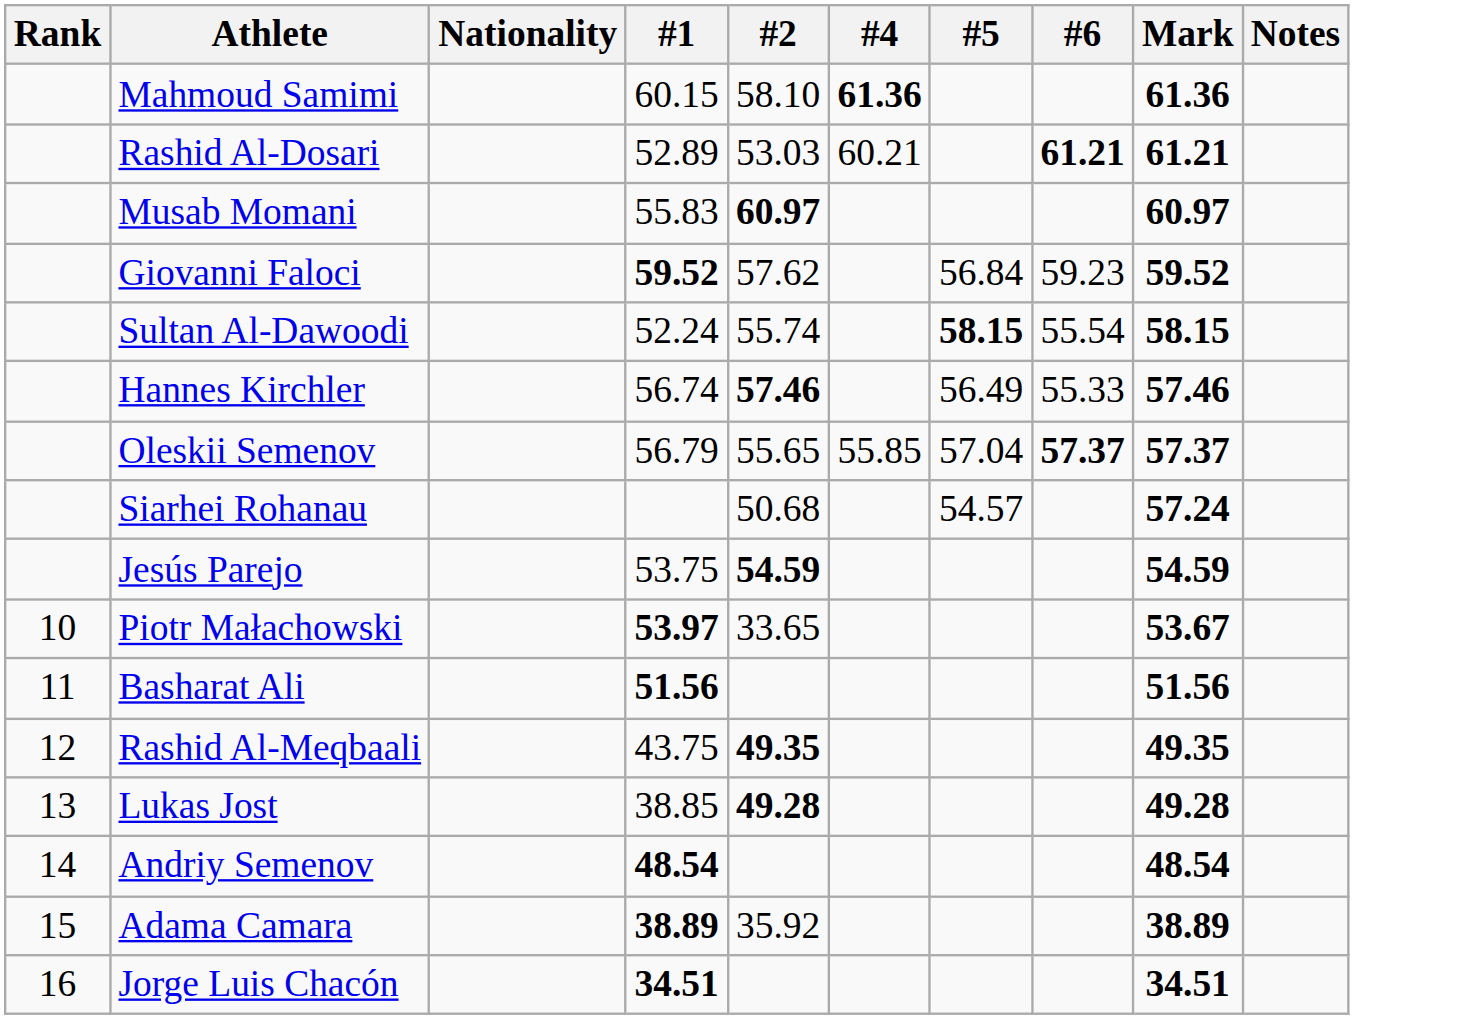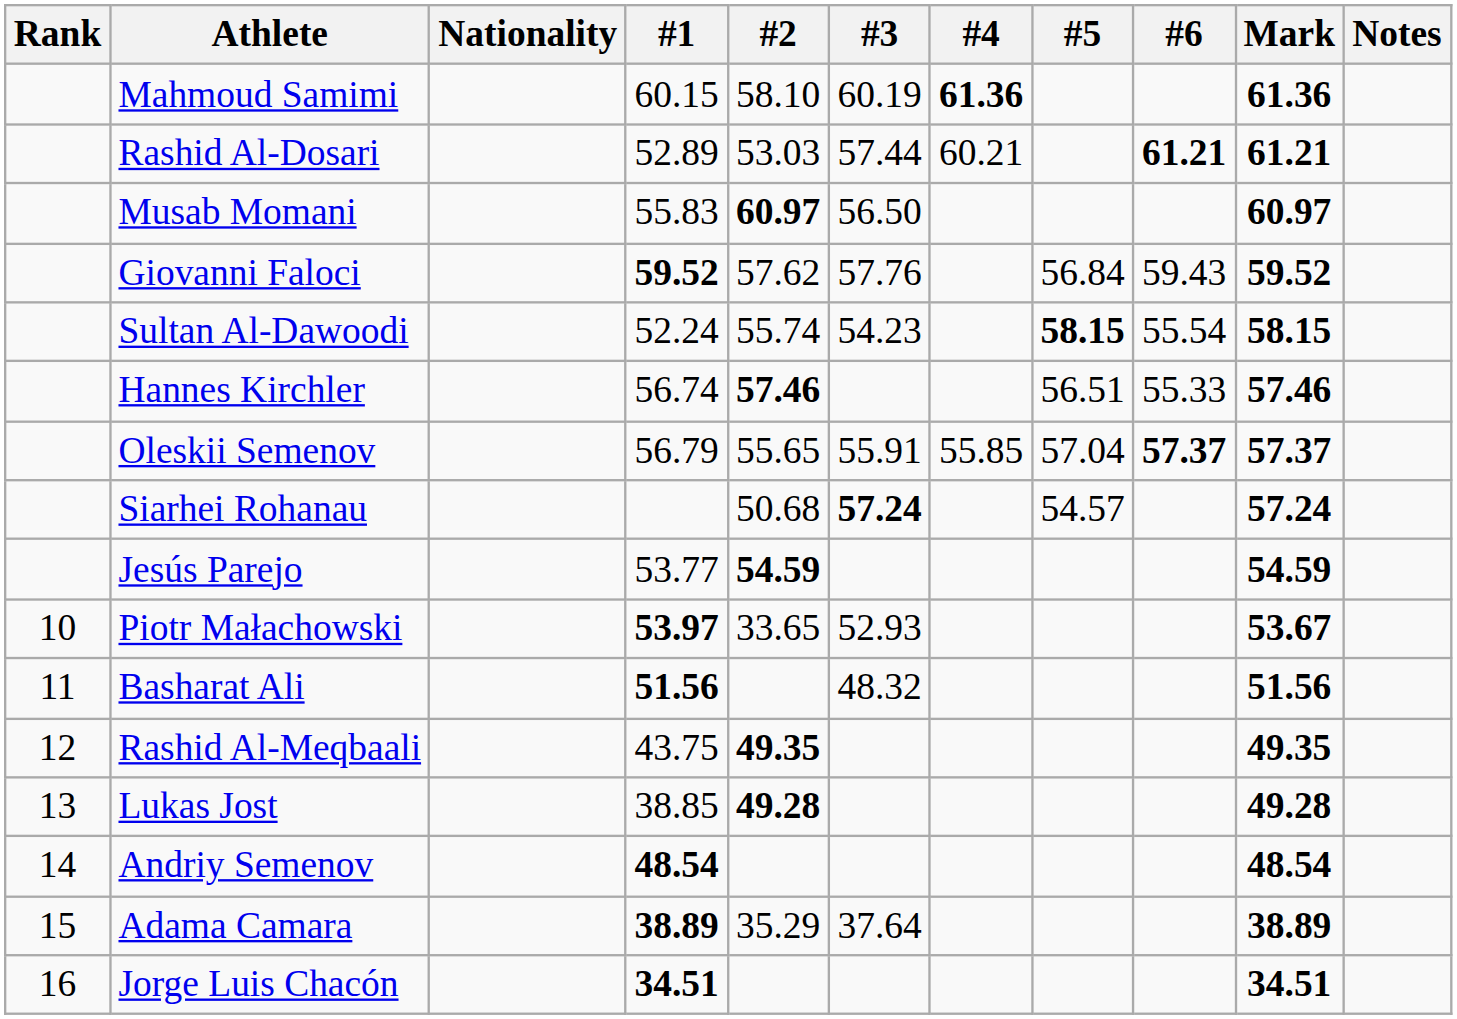+ column: #3 | 60.19 | 57.44 | 56.50 | 57.76 | 54.23 | 55.91 | 57.24 | 52.93 | 48.32 | 37.64
Giovanni Faloci | #6: 59.23 -> 59.43
Hannes Kirchler | #5: 56.49 -> 56.51
Jesús Parejo | #1: 53.75 -> 53.77
Adama Camara | #2: 35.92 -> 35.29
